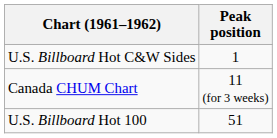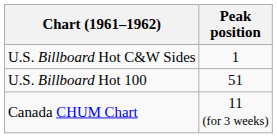rows swapped: U.S. Billboard Hot 100 <-> Canada CHUM Chart
